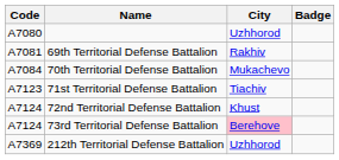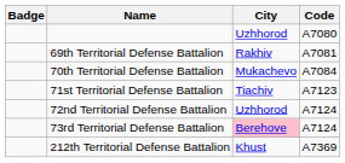columns swapped: Badge <-> Code
72nd Territorial Defense Battalion | City: Khust -> Uzhhorod
212th Territorial Defense Battalion | City: Uzhhorod -> Khust
